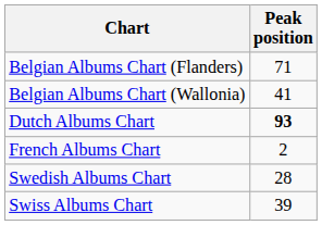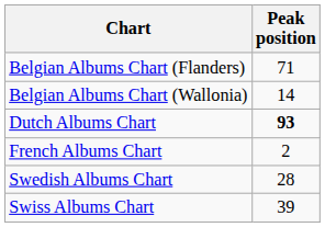Belgian Albums Chart (Wallonia) | Peak position: 41 -> 14
